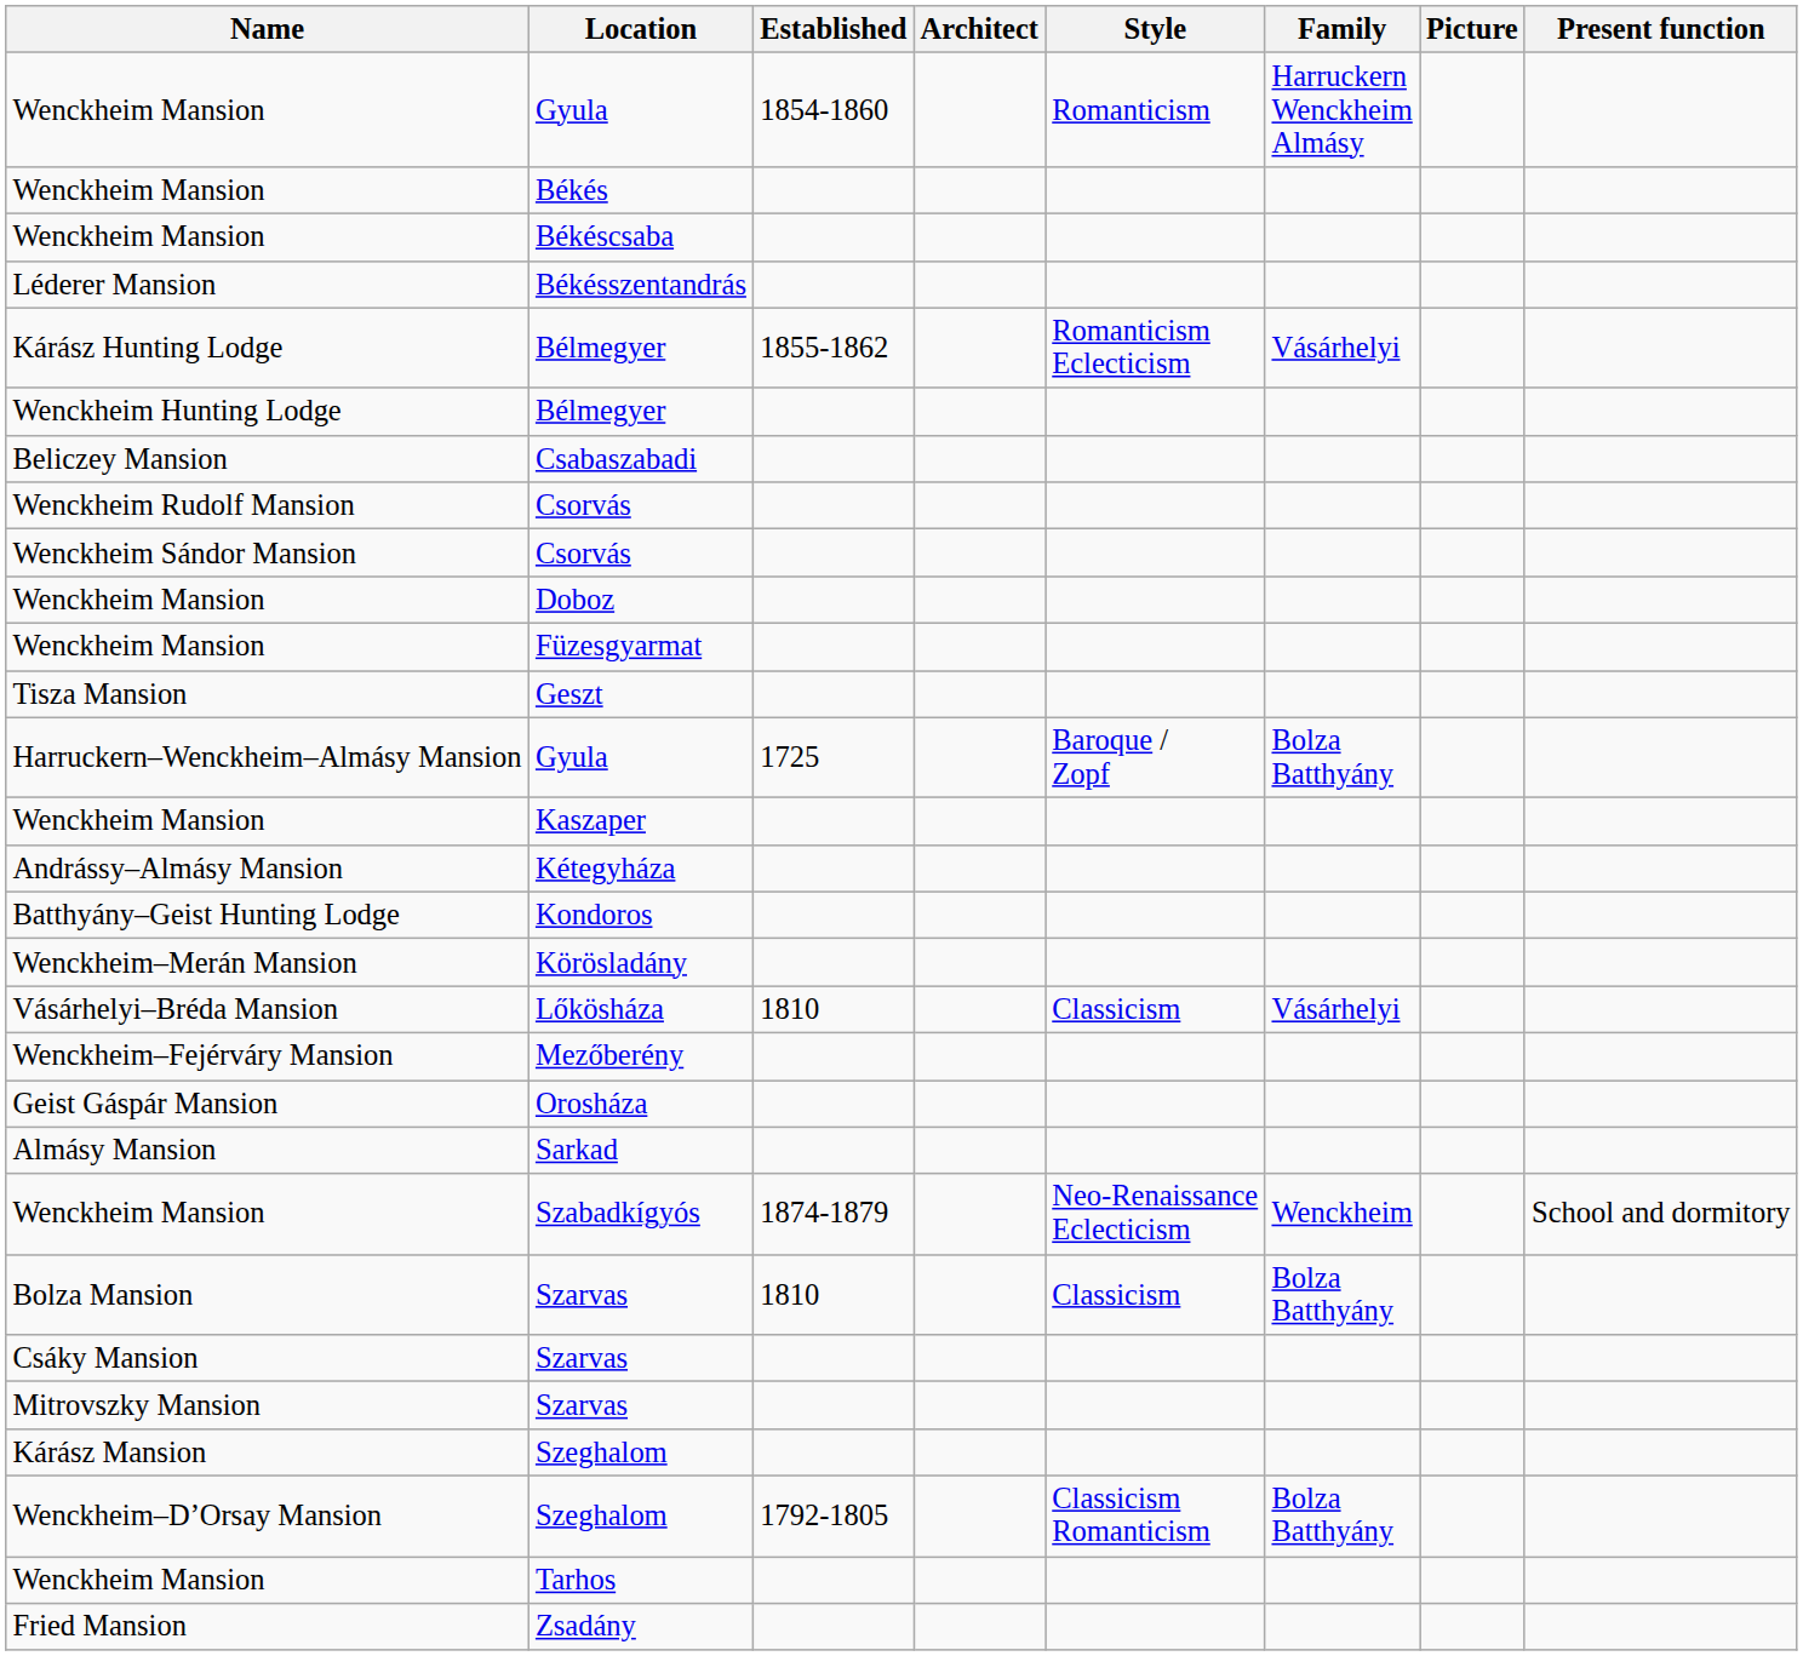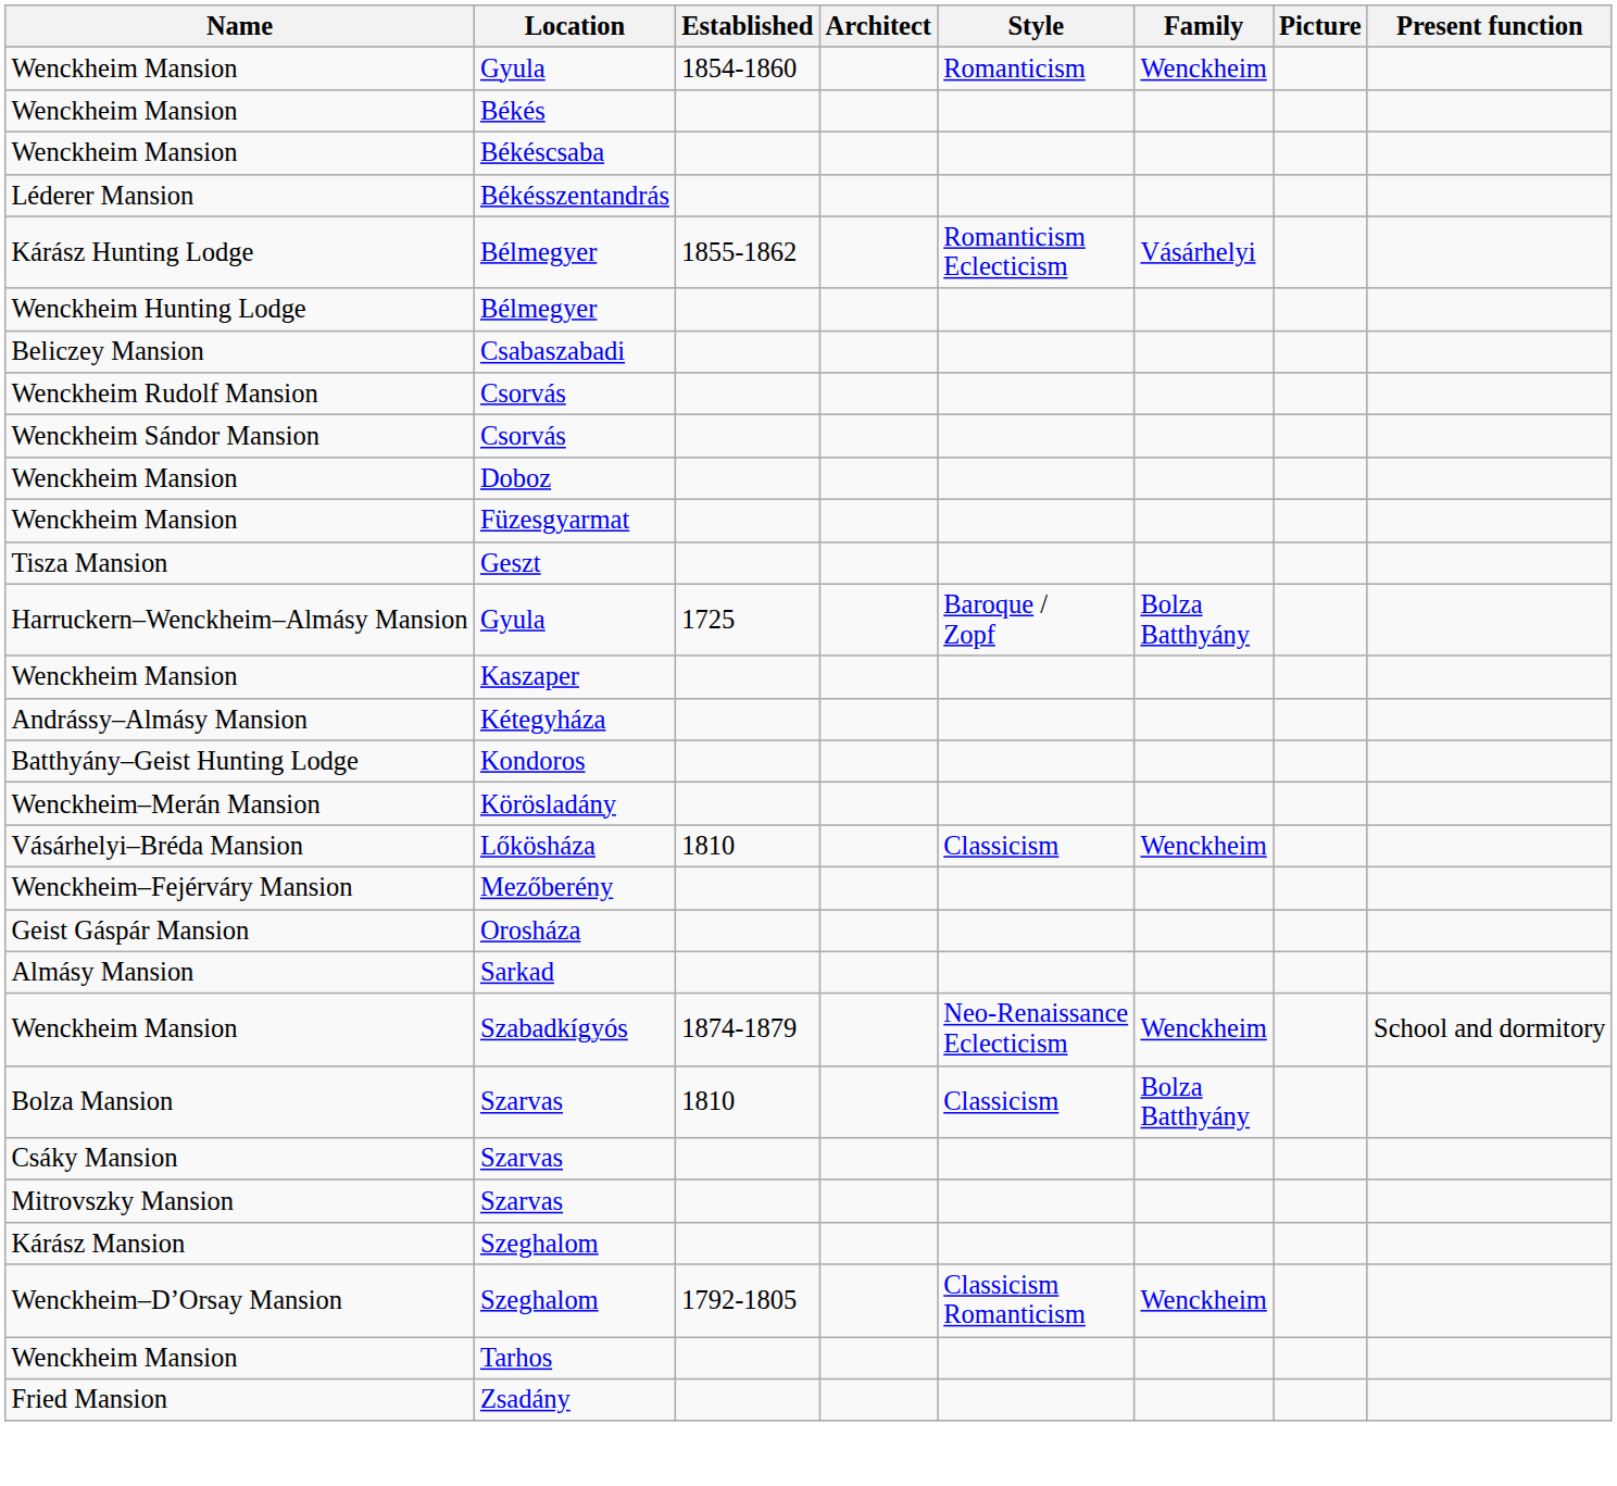Wenckheim Mansion / Gyula | Family: Harruckern Wenckheim Almásy -> Wenckheim
Lőkösháza | Family: Vásárhelyi -> Wenckheim
Wenckheim–D’Orsay Mansion / Szeghalom | Family: Bolza Batthyány -> Wenckheim
